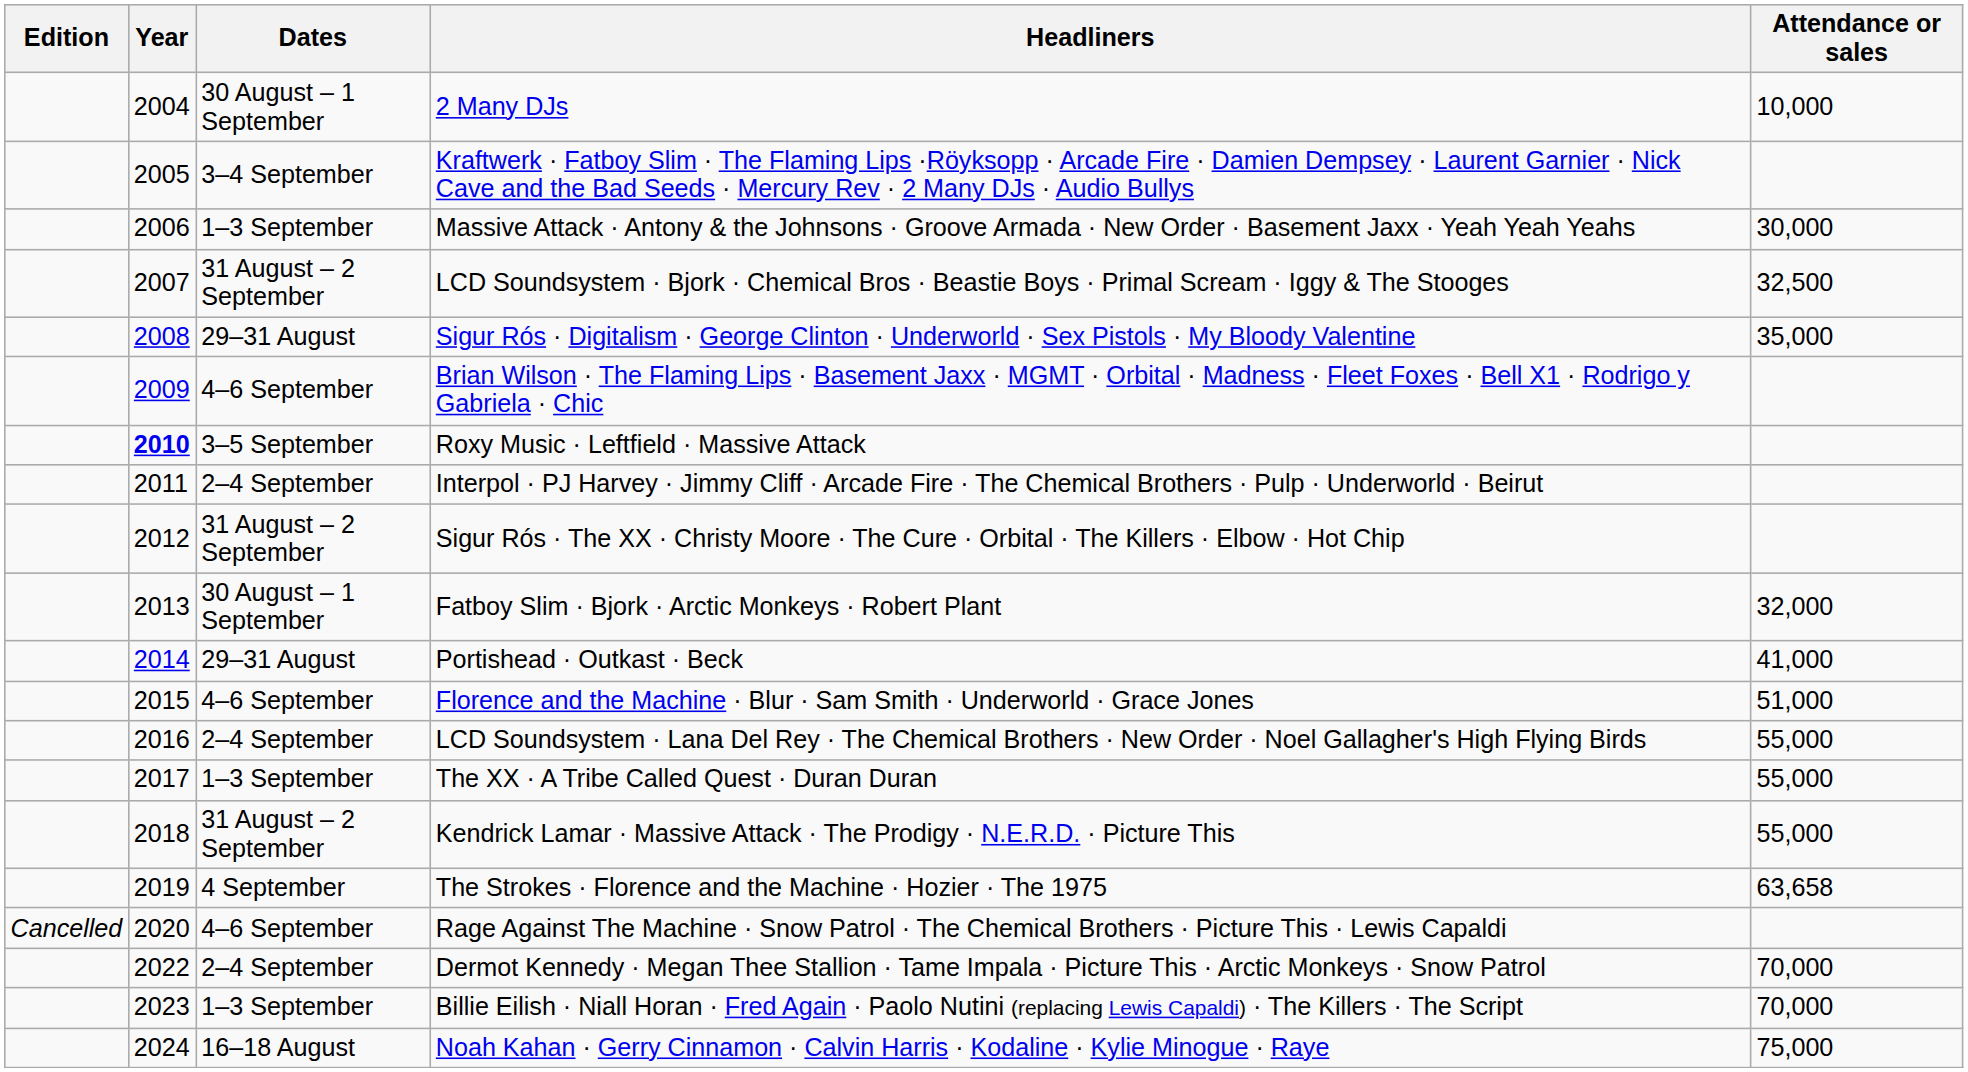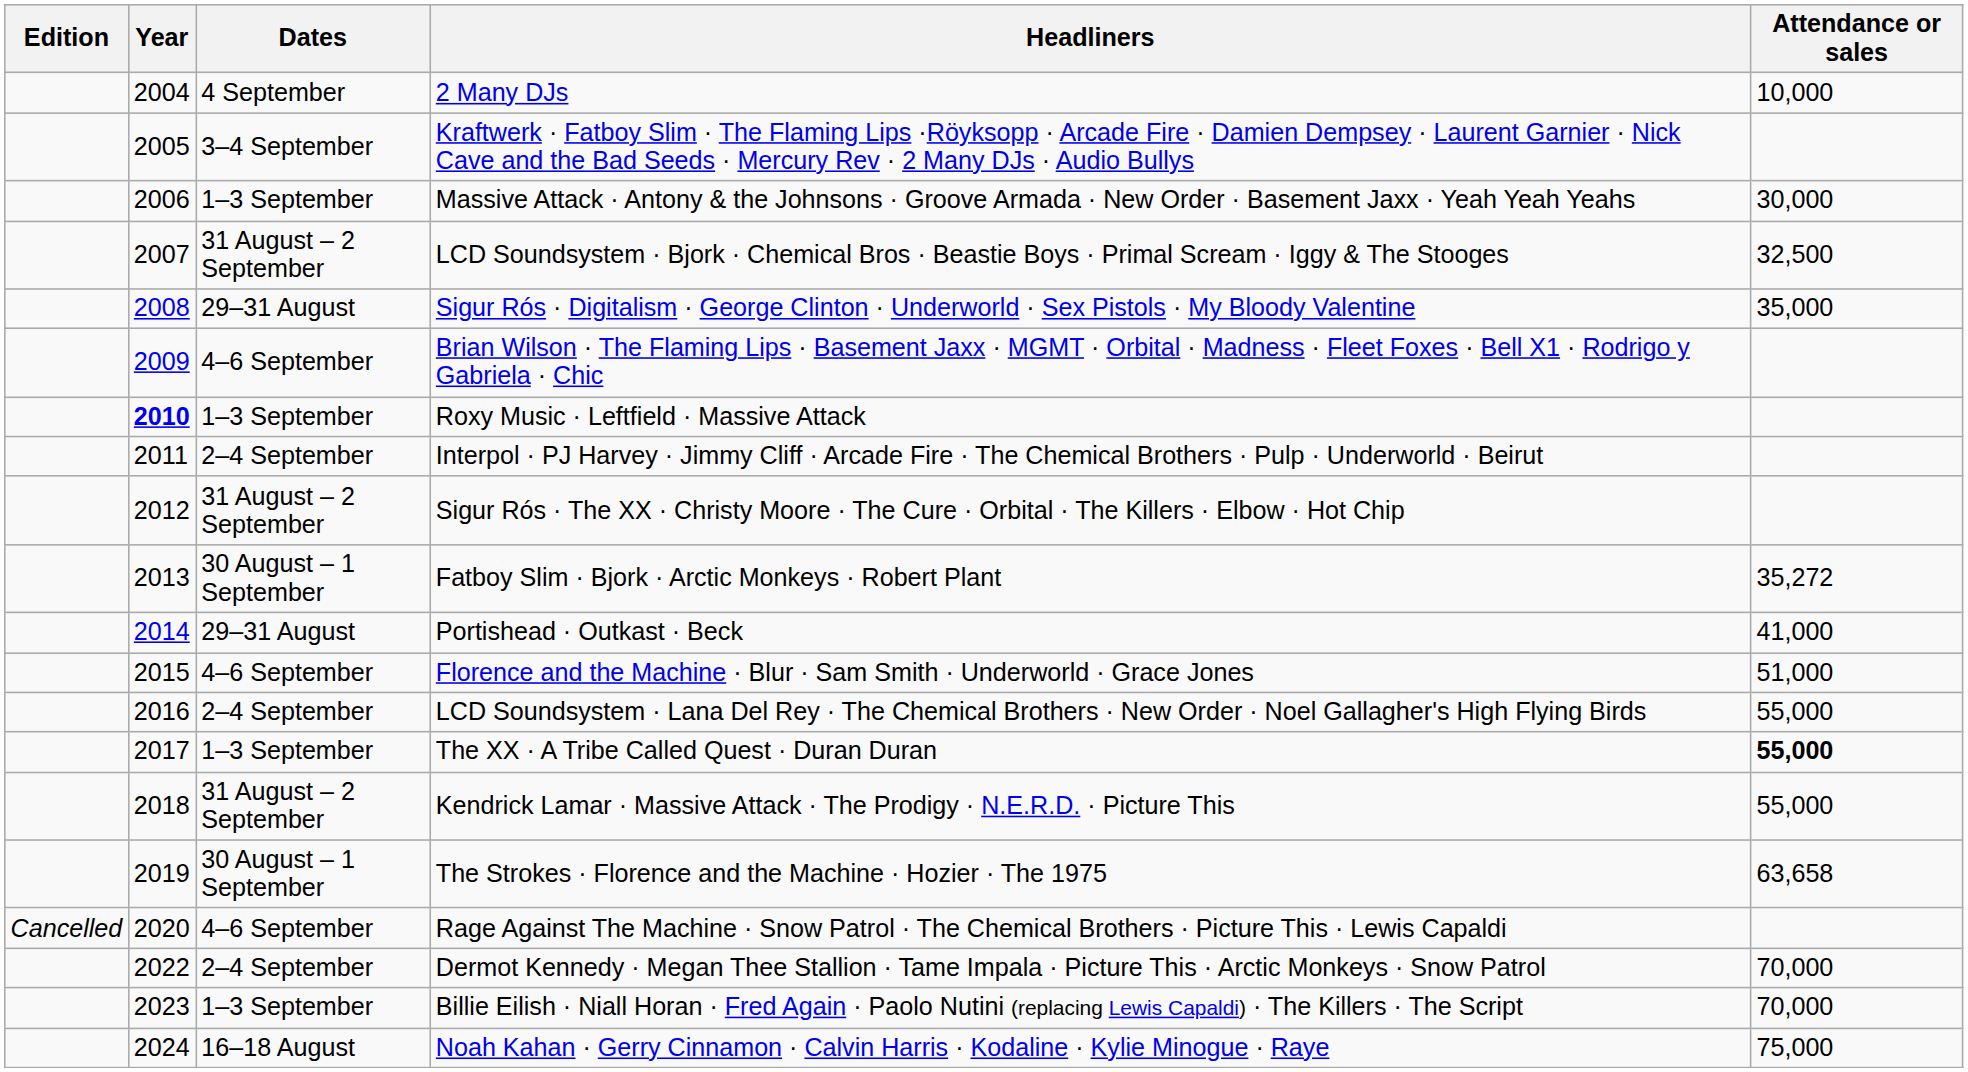2 Many DJs | Dates: 30 August – 1 September -> 4 September
Roxy Music · Leftfield · Massive Attack | Dates: 3–5 September -> 1–3 September
Fatboy Slim · Bjork · Arctic Monkeys · Robert Plant | Attendance or sales: 32,000 -> 35,272
The XX · A Tribe Called Quest · Duran Duran | Attendance or sales: normal -> bold
The Strokes · Florence and the Machine · Hozier · The 1975 | Dates: 4 September -> 30 August – 1 September
